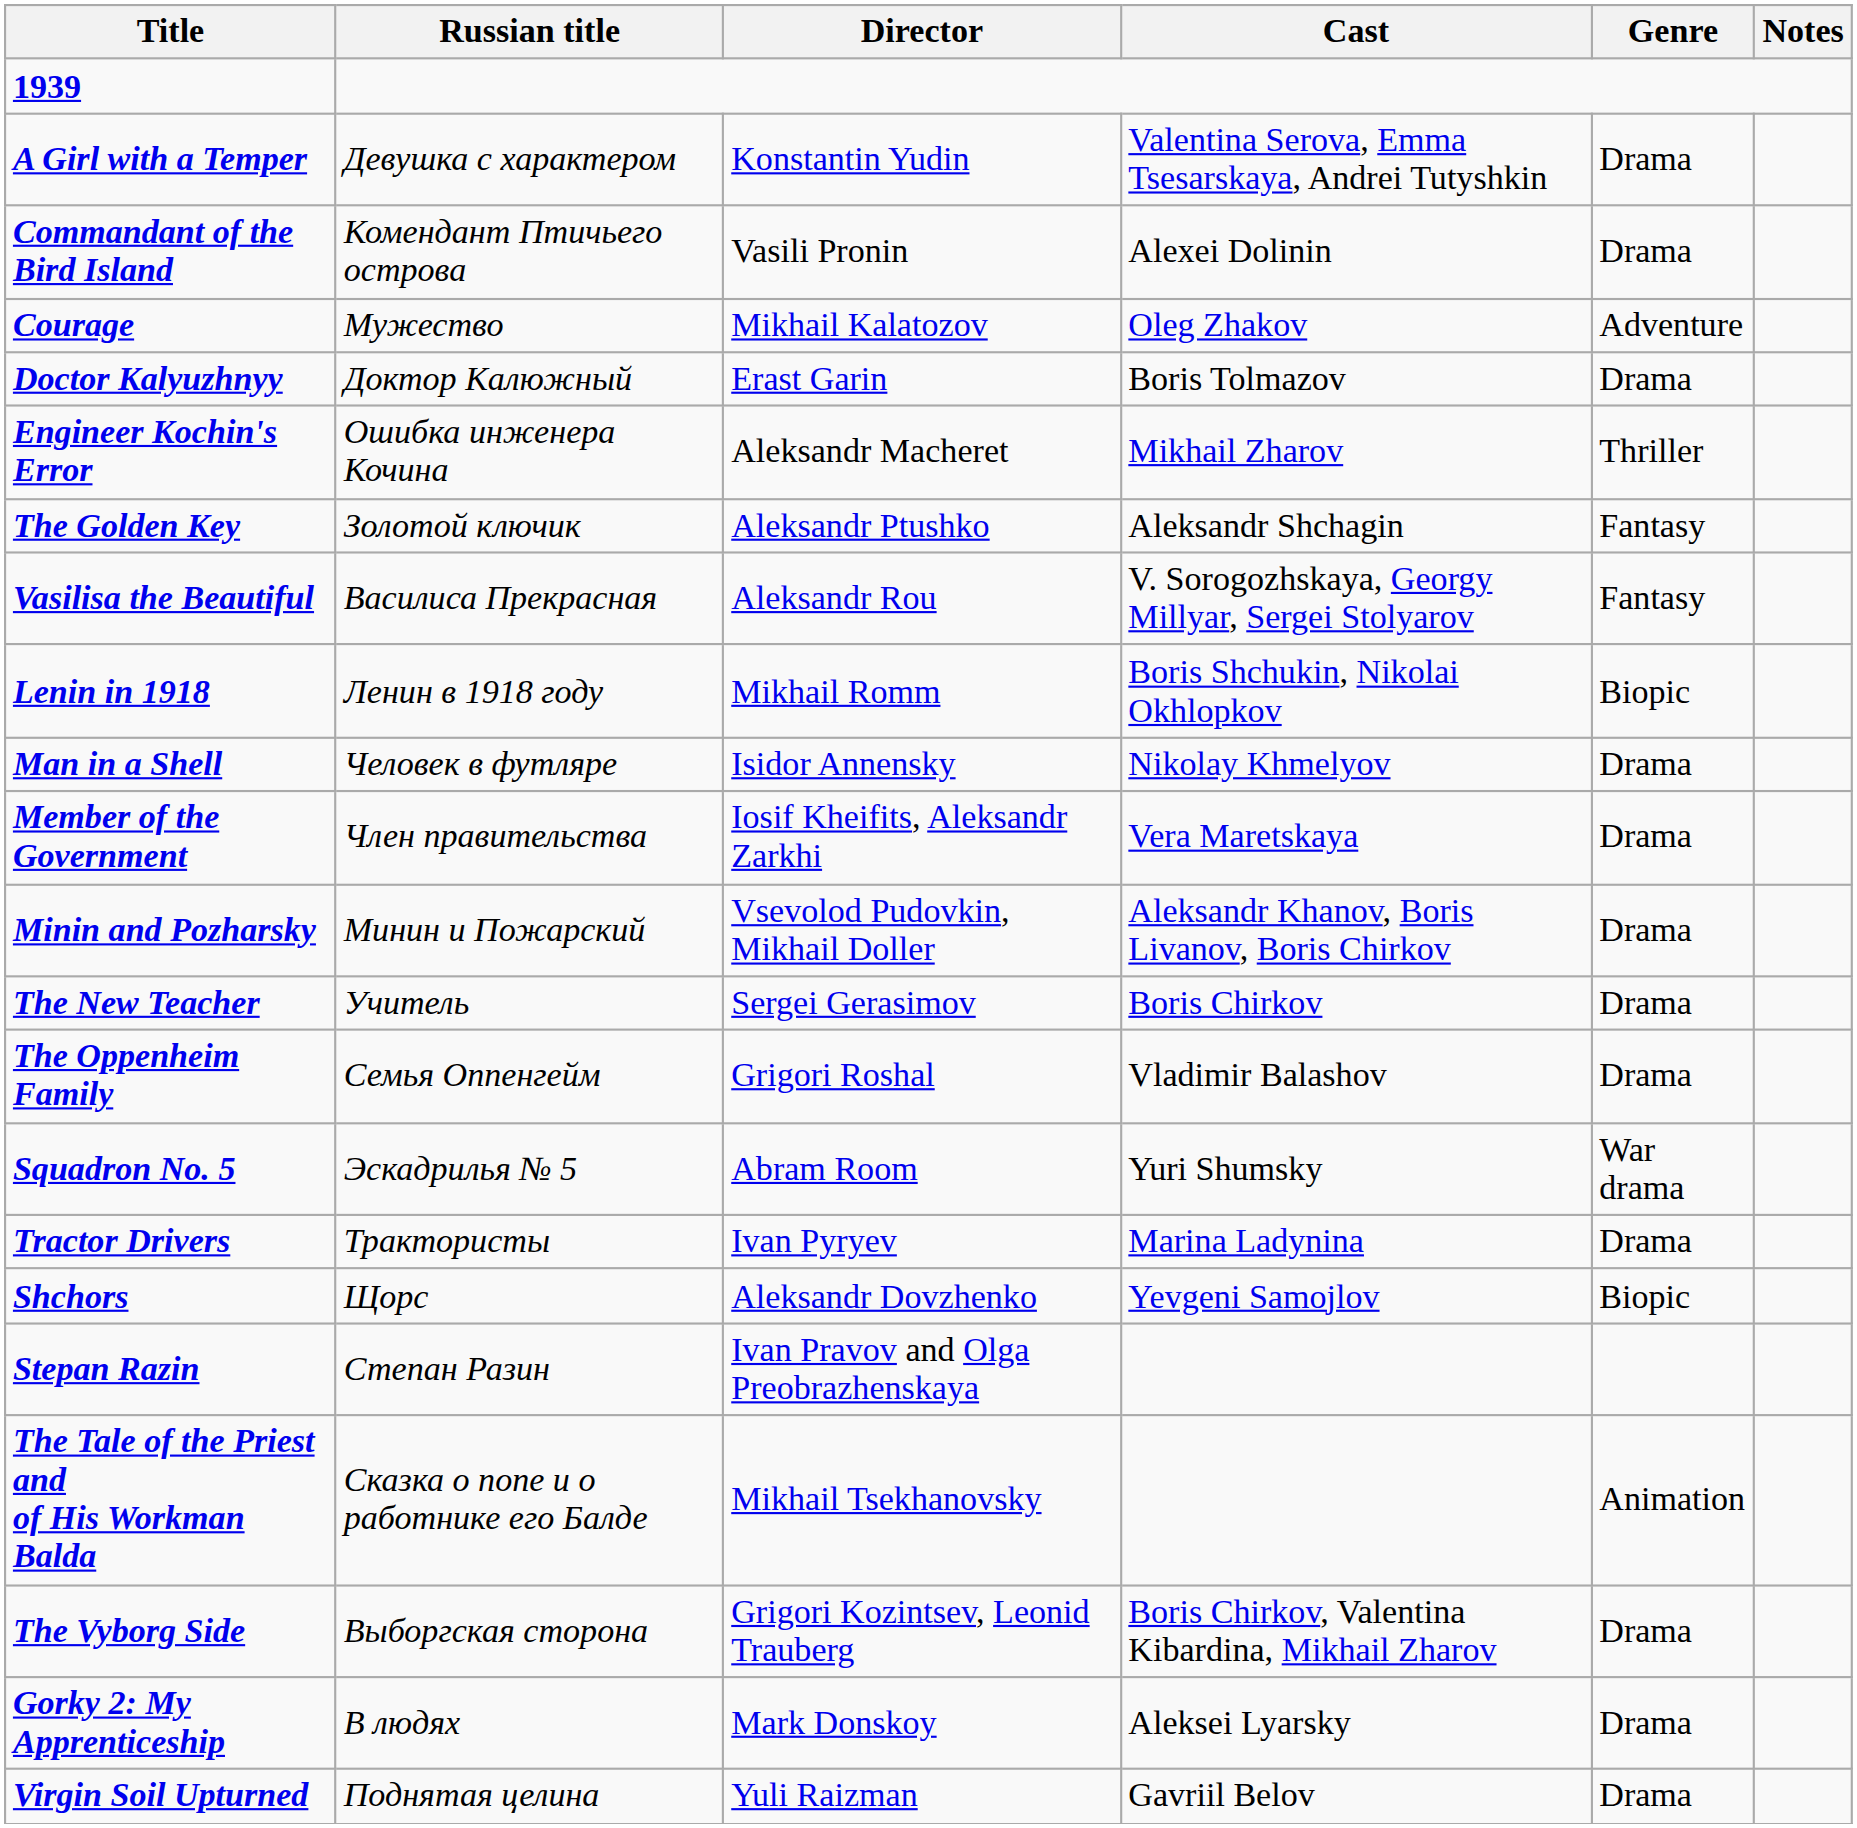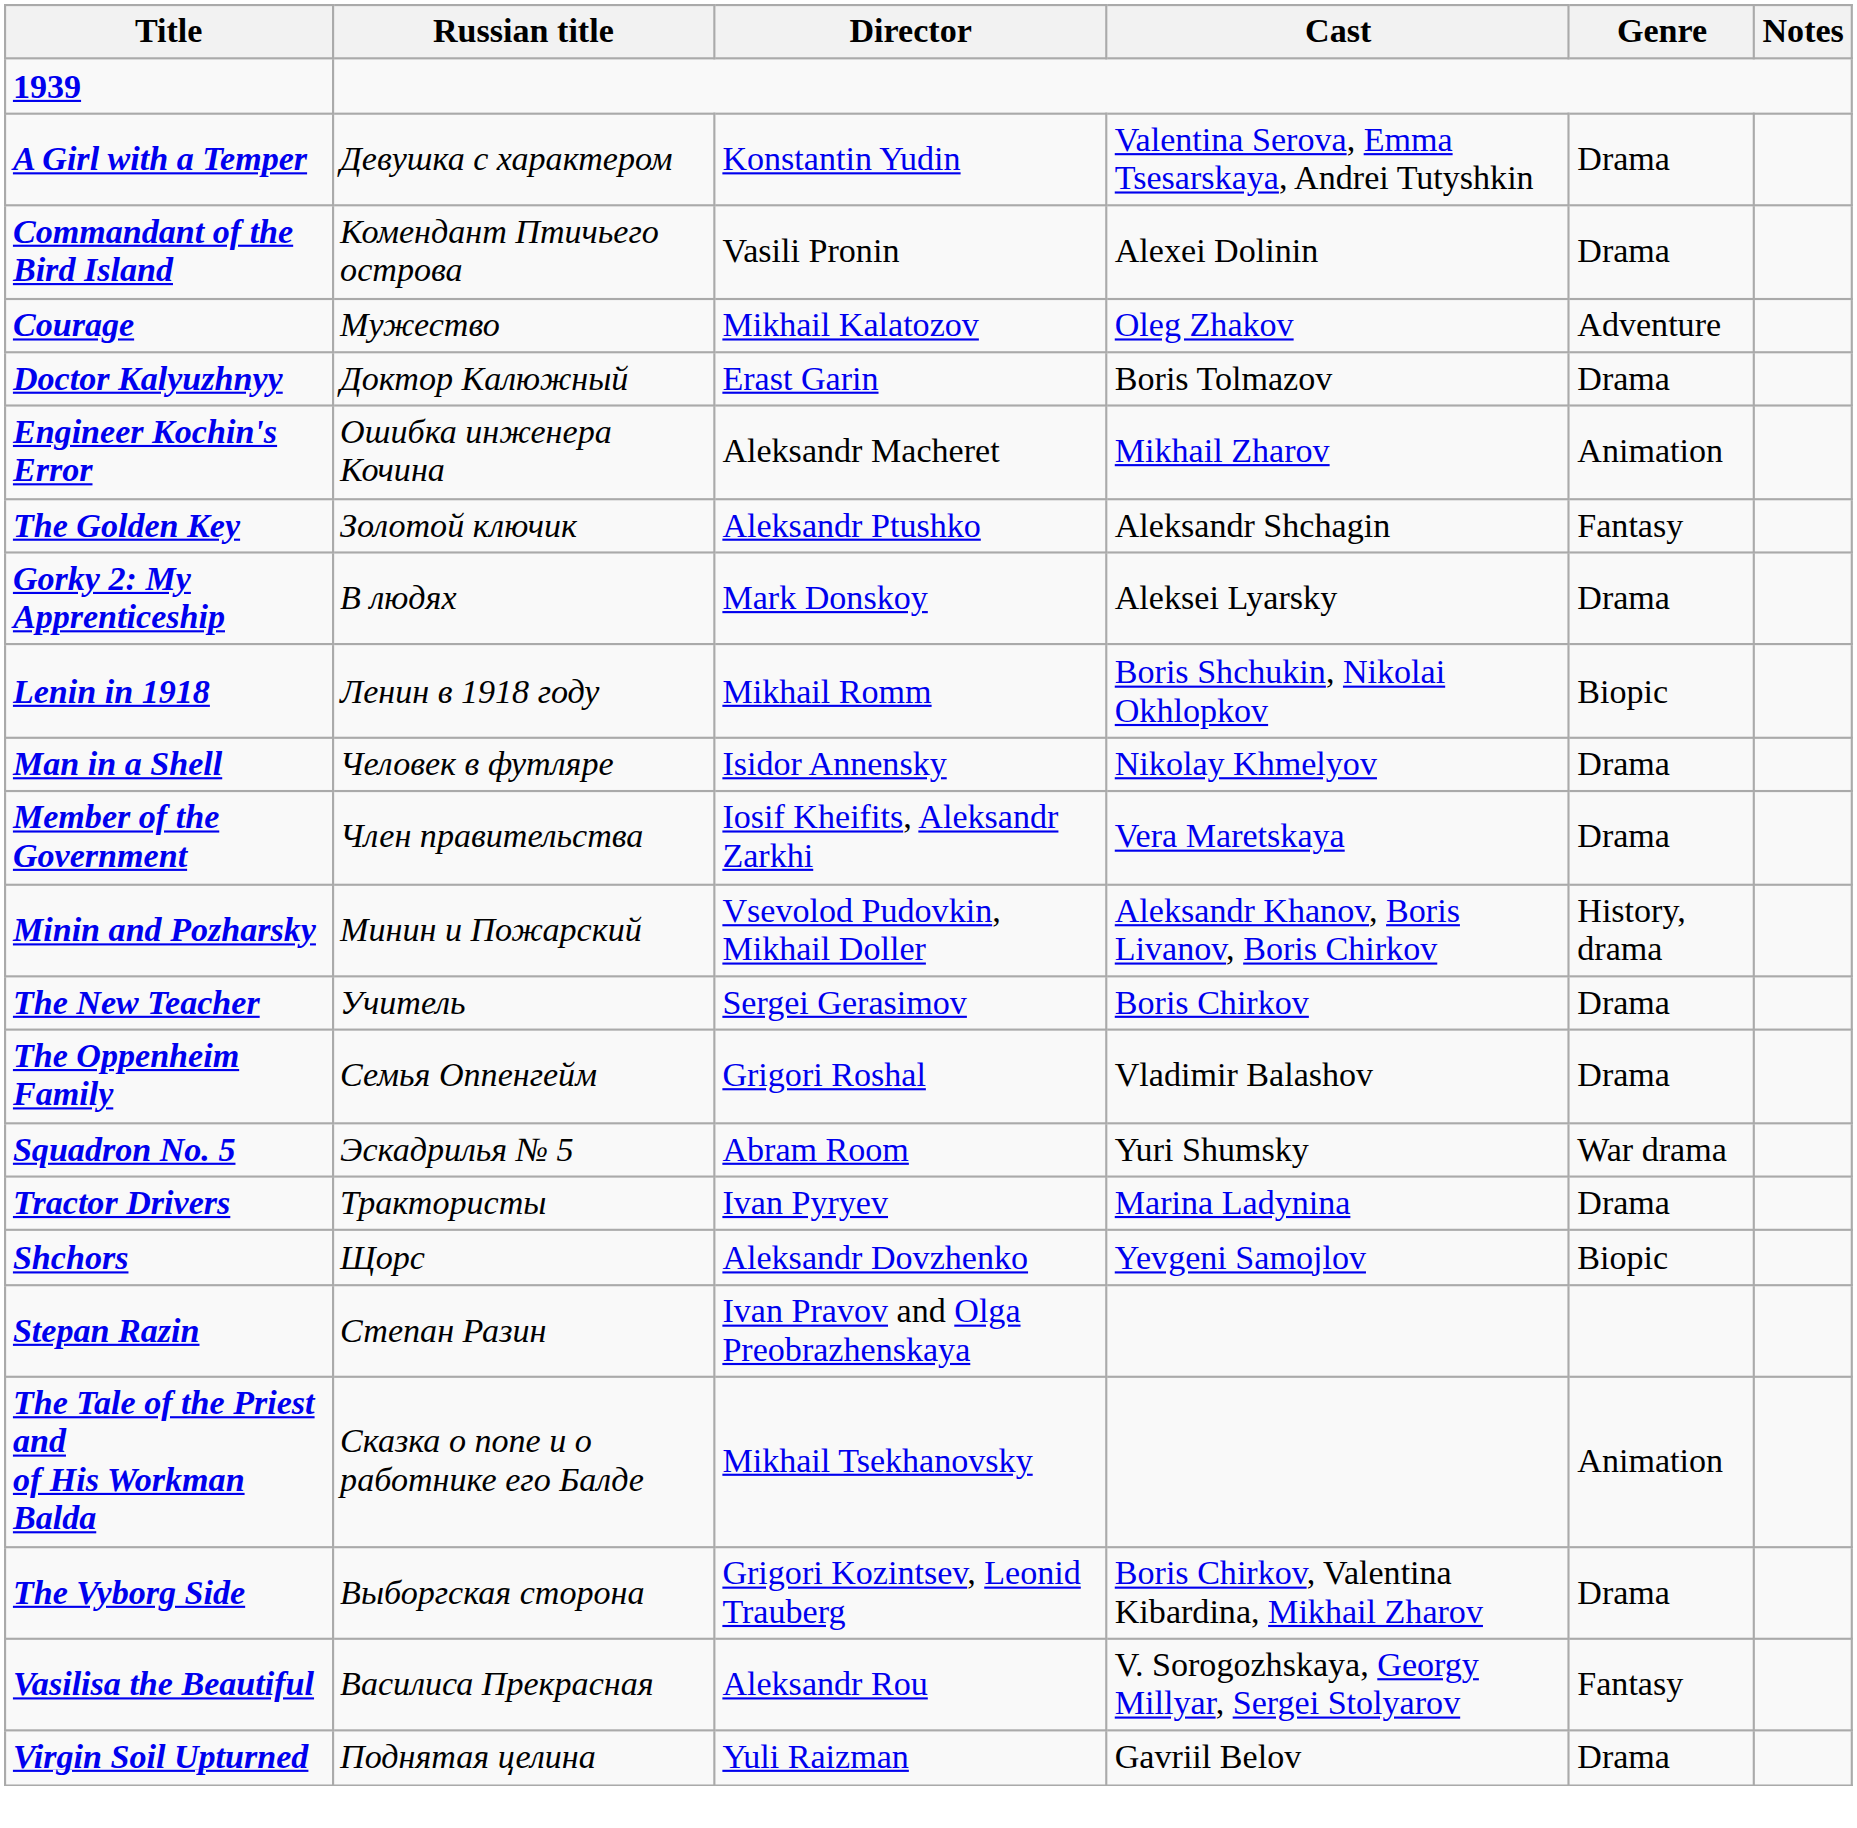Engineer Kochin's Error | Genre: Thriller -> Animation
rows swapped: Gorky 2: My Apprenticeship <-> Vasilisa the Beautiful
Minin and Pozharsky | Genre: Drama -> History, drama
